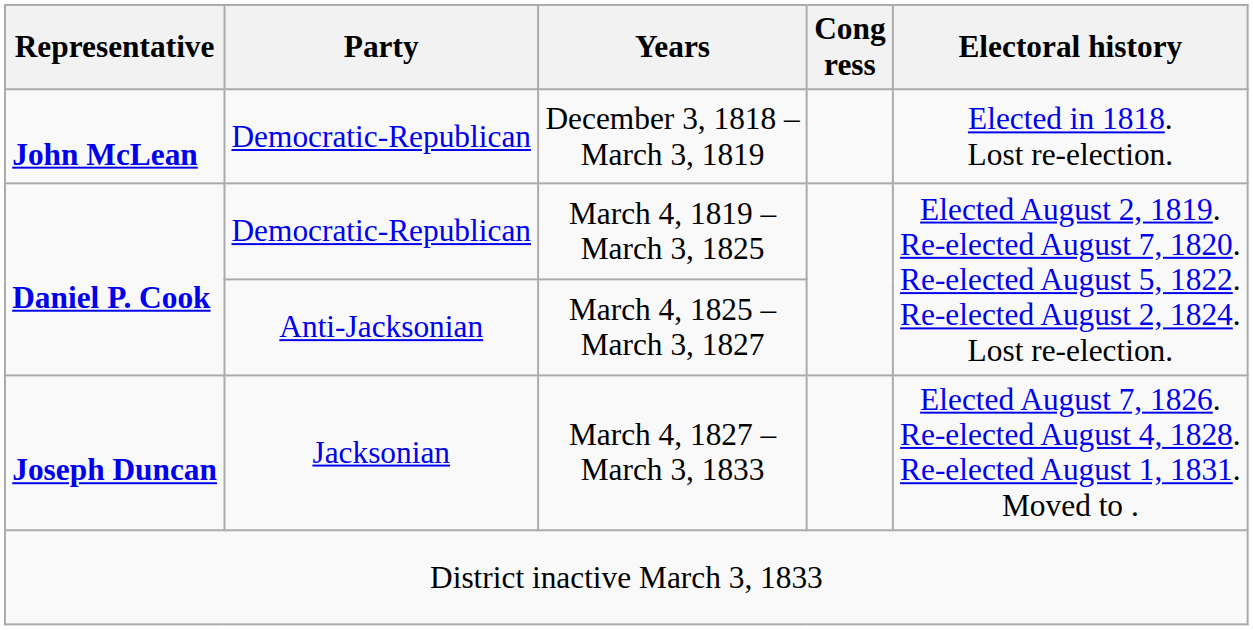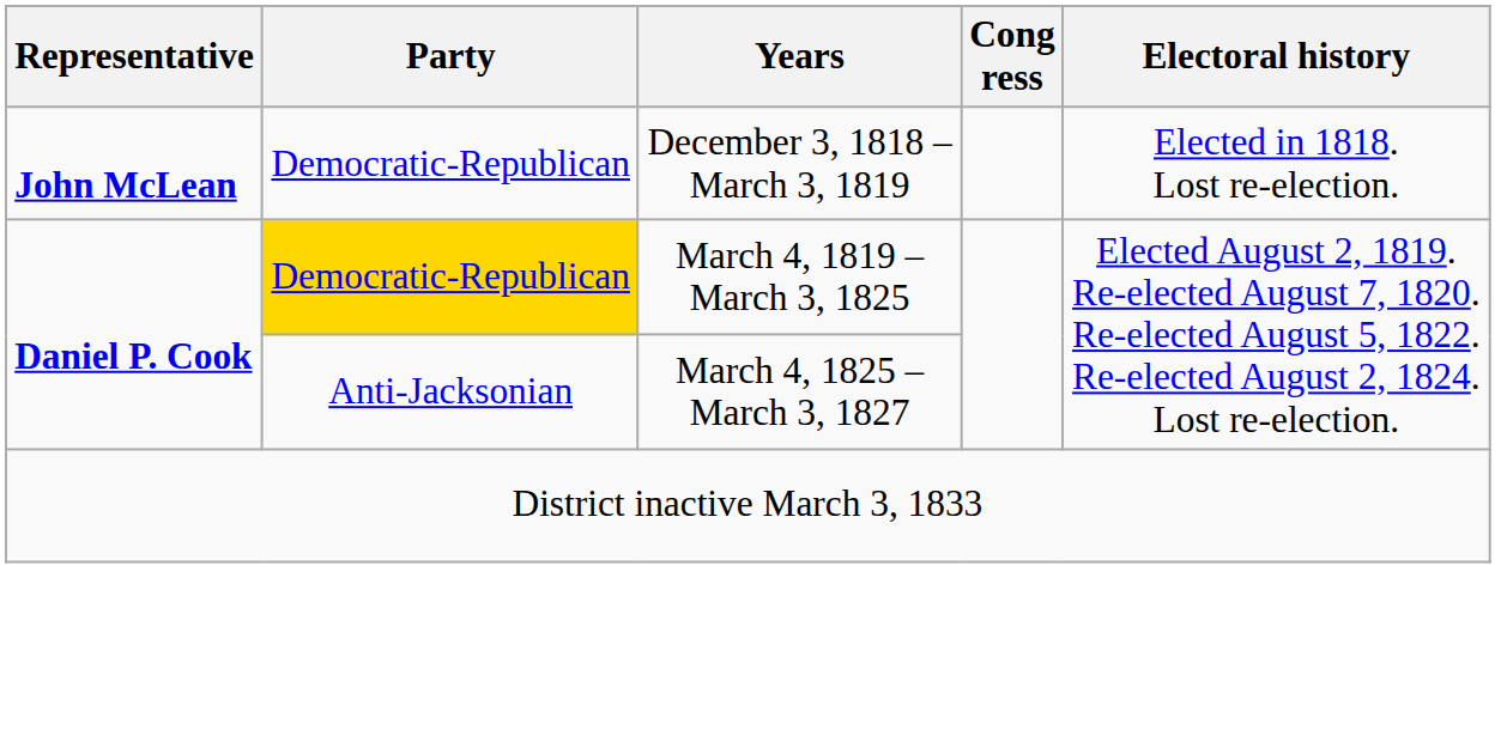March 4, 1819 – March 3, 1825 | Party: no background -> gold background
- row: Joseph Duncan | Jacksonian | March 4, 1827 – March 3, 1833 | Elected August 7, 1826. Re-elected August 4, 1828. Re-elected August 1, 1831. Moved to .
